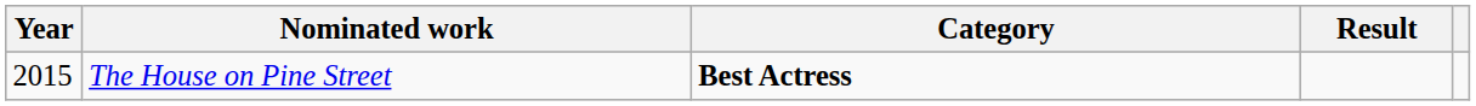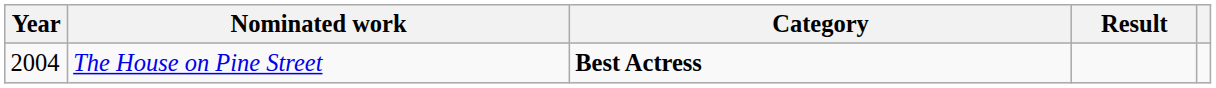The House on Pine Street | Year: 2015 -> 2004
